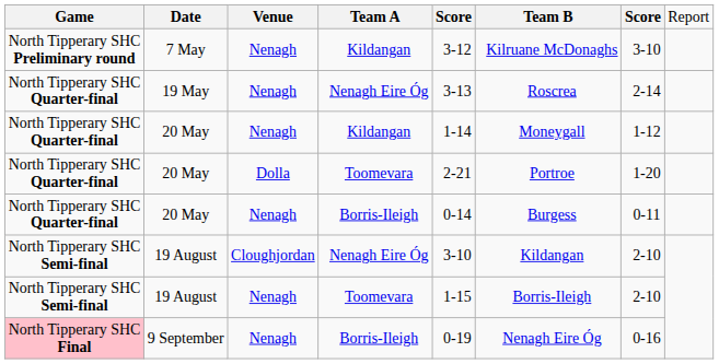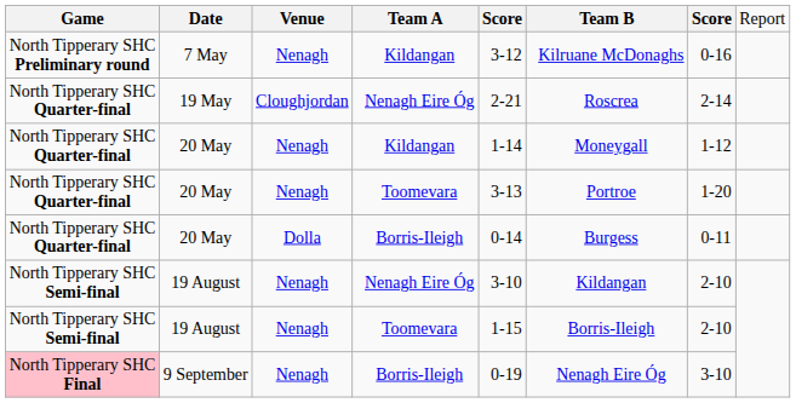7 May | column 7: 3-10 -> 0-16
19 May | column 3: Nenagh -> Cloughjordan
19 May | column 5: 3-13 -> 2-21
20 May / Toomevara | column 3: Dolla -> Nenagh
20 May / Toomevara | column 5: 2-21 -> 3-13
20 May / Borris-Ileigh | column 3: Nenagh -> Dolla
19 August / Nenagh Eire Óg | column 3: Cloughjordan -> Nenagh
9 September | column 7: 0-16 -> 3-10
